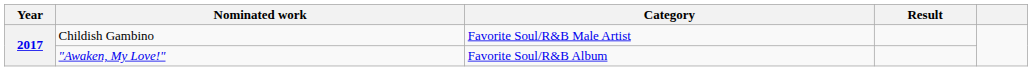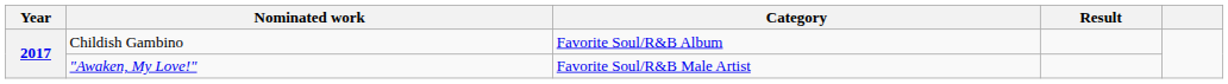Childish Gambino | Category: Favorite Soul/R&B Male Artist -> Favorite Soul/R&B Album
"Awaken, My Love!" | Category: Favorite Soul/R&B Album -> Favorite Soul/R&B Male Artist
